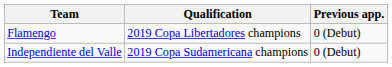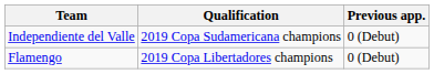rows swapped: Flamengo <-> Independiente del Valle
